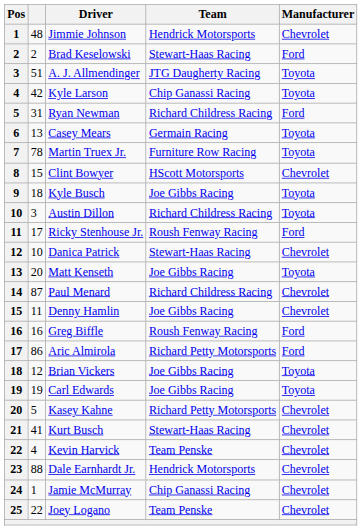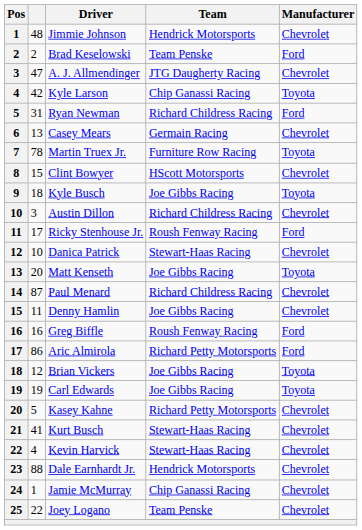Brad Keselowski | Team: Stewart-Haas Racing -> Team Penske
A. J. Allmendinger | column 2: 51 -> 47
A. J. Allmendinger | Manufacturer: Toyota -> Chevrolet
Casey Mears | Manufacturer: Toyota -> Chevrolet
Austin Dillon | Manufacturer: Toyota -> Chevrolet
Kevin Harvick | Team: Team Penske -> Stewart-Haas Racing
